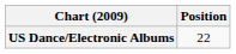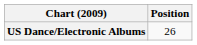US Dance/Electronic Albums | Position: 22 -> 26
